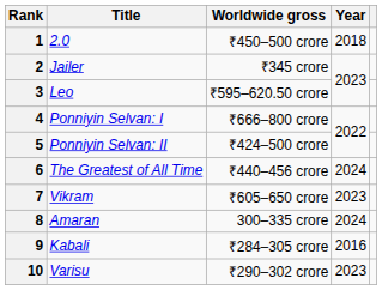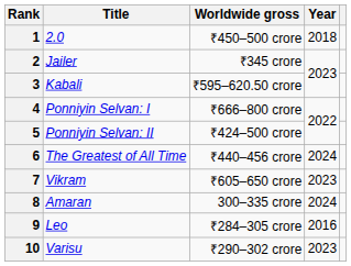3 | Title: Leo -> Kabali
9 | Title: Kabali -> Leo
